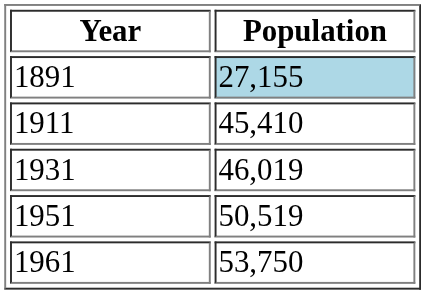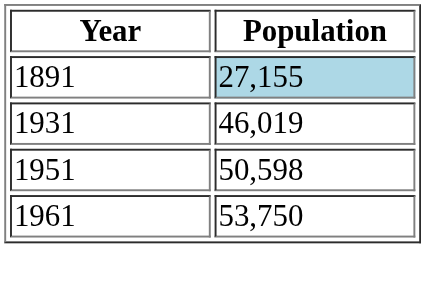- row: 1911 | 45,410
1951 | Population: 50,519 -> 50,598
